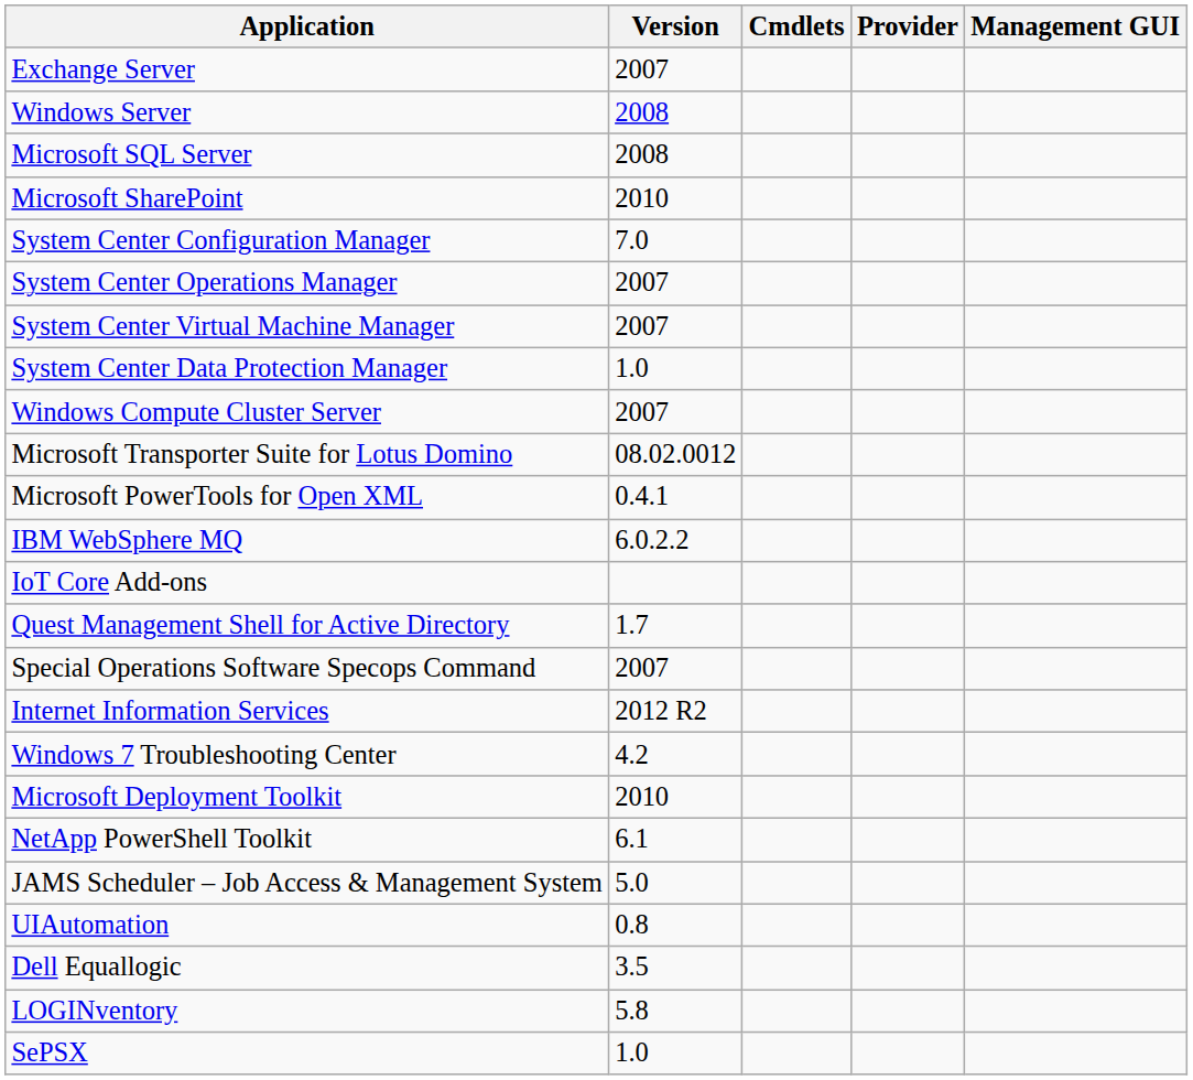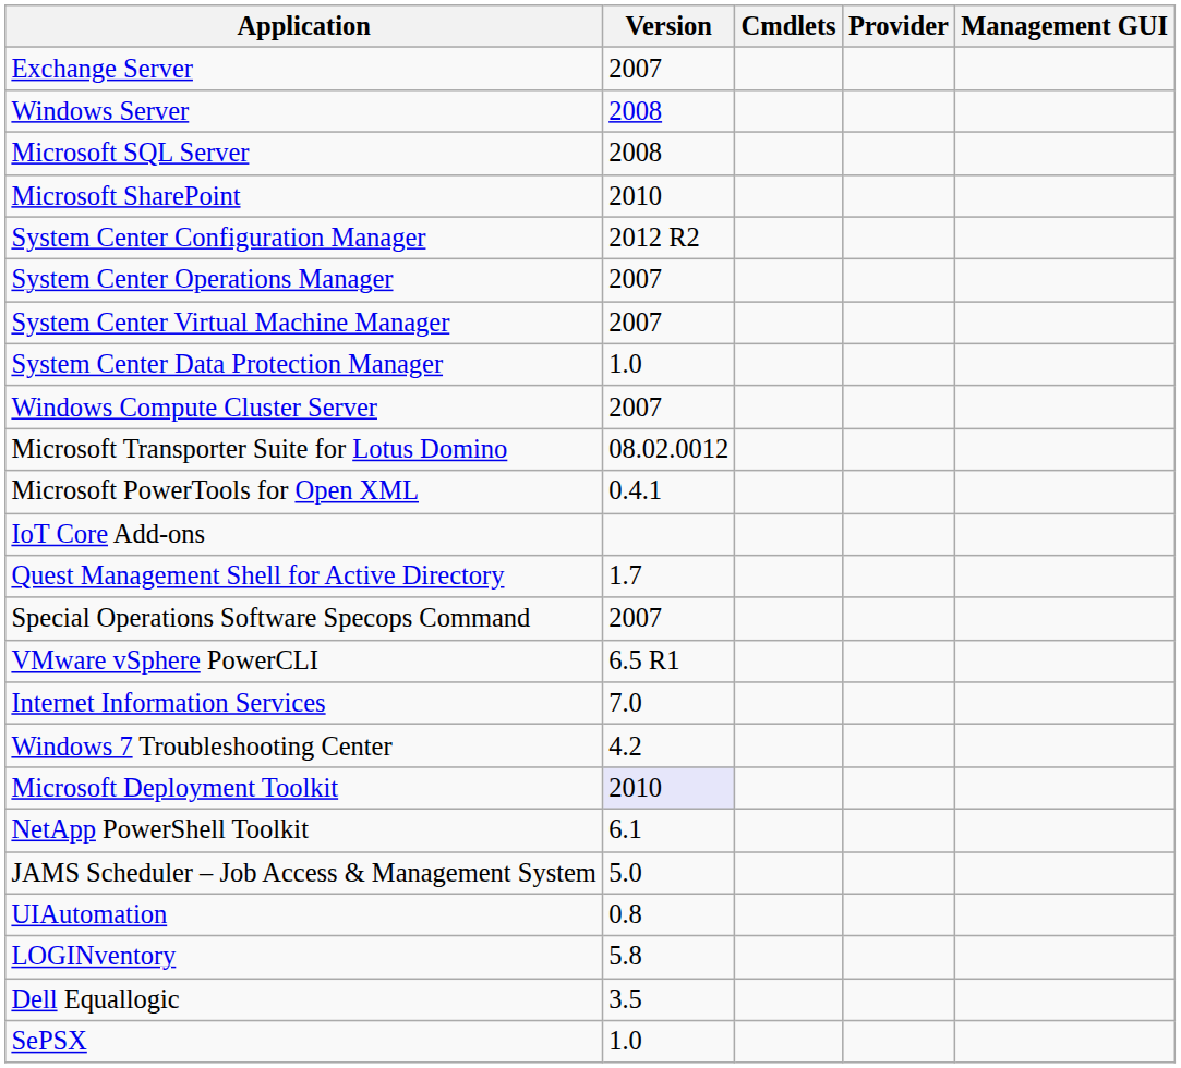System Center Configuration Manager | Version: 7.0 -> 2012 R2
- row: IBM WebSphere MQ | 6.0.2.2
+ row: VMware vSphere PowerCLI | 6.5 R1
Internet Information Services | Version: 2012 R2 -> 7.0
Microsoft Deployment Toolkit | Version: no background -> lavender background
rows swapped: Dell Equallogic <-> LOGINventory
